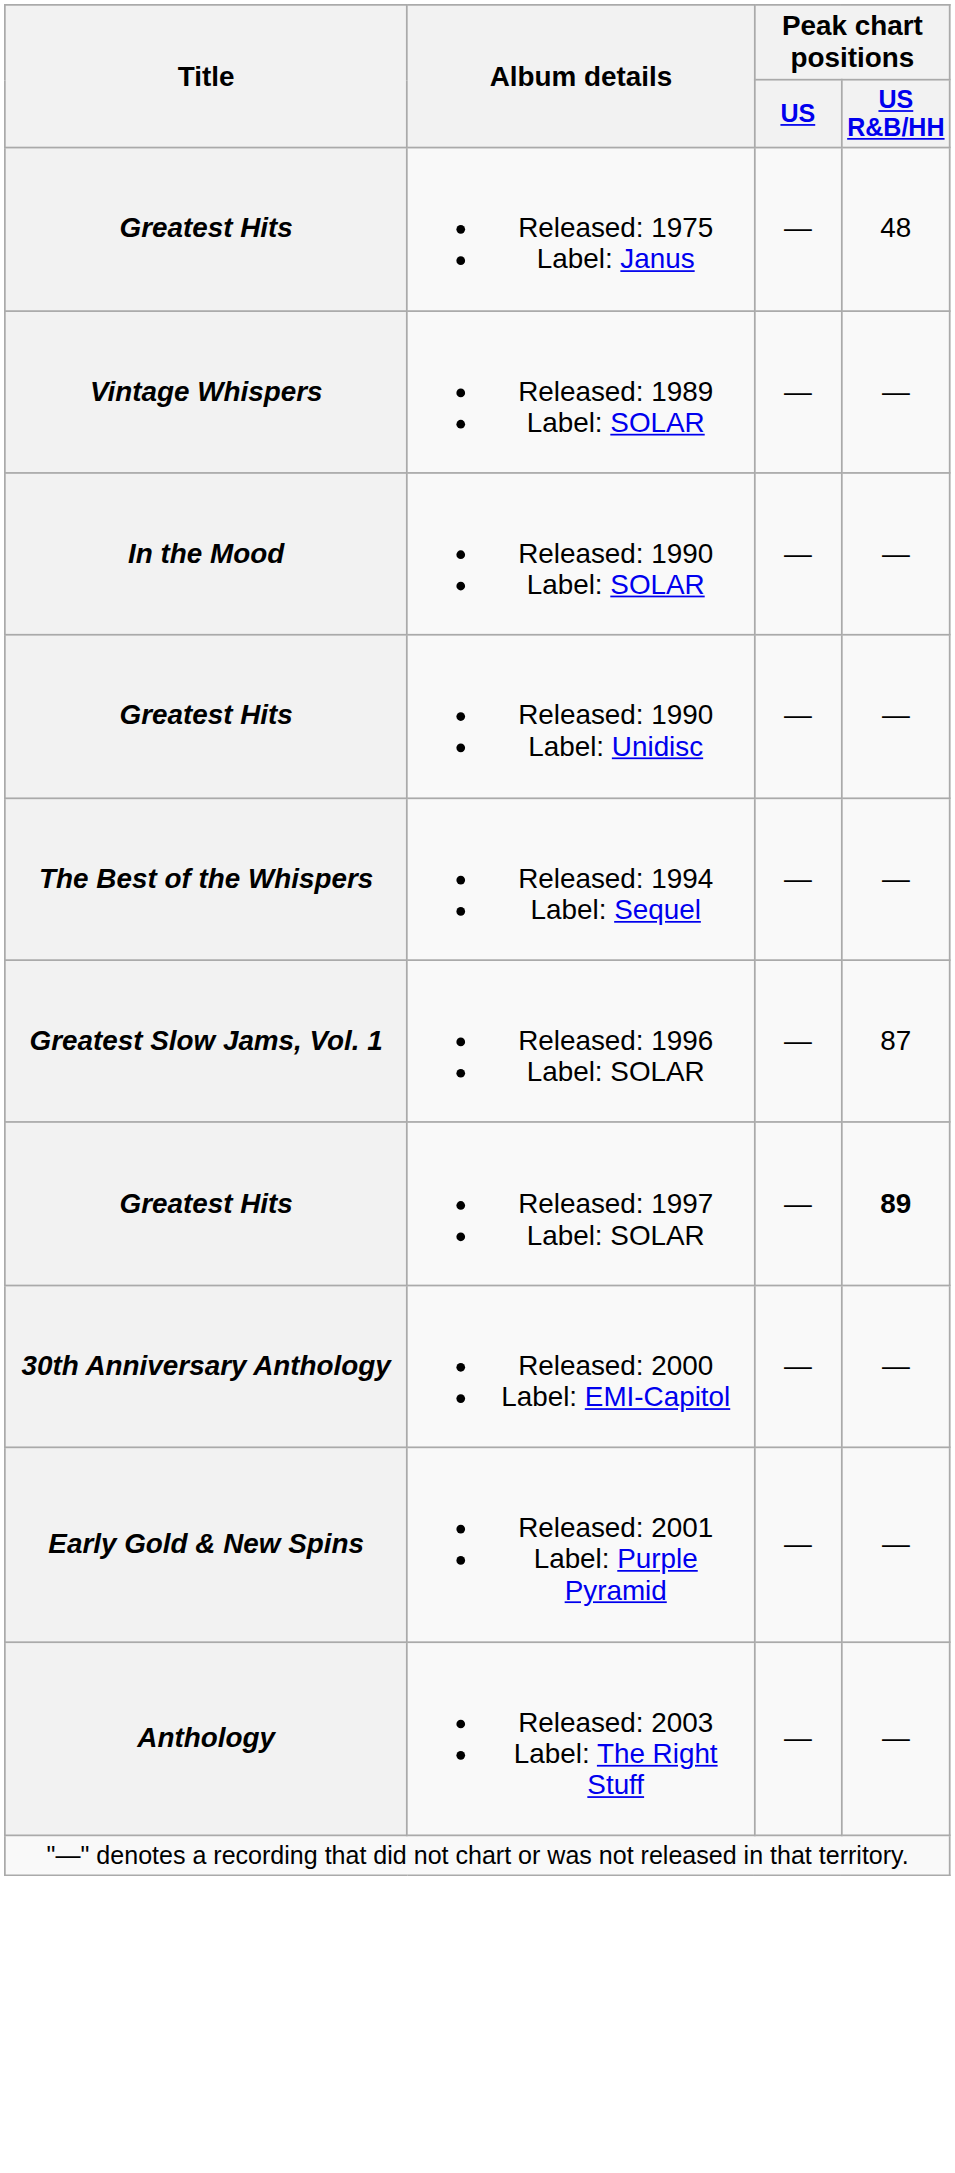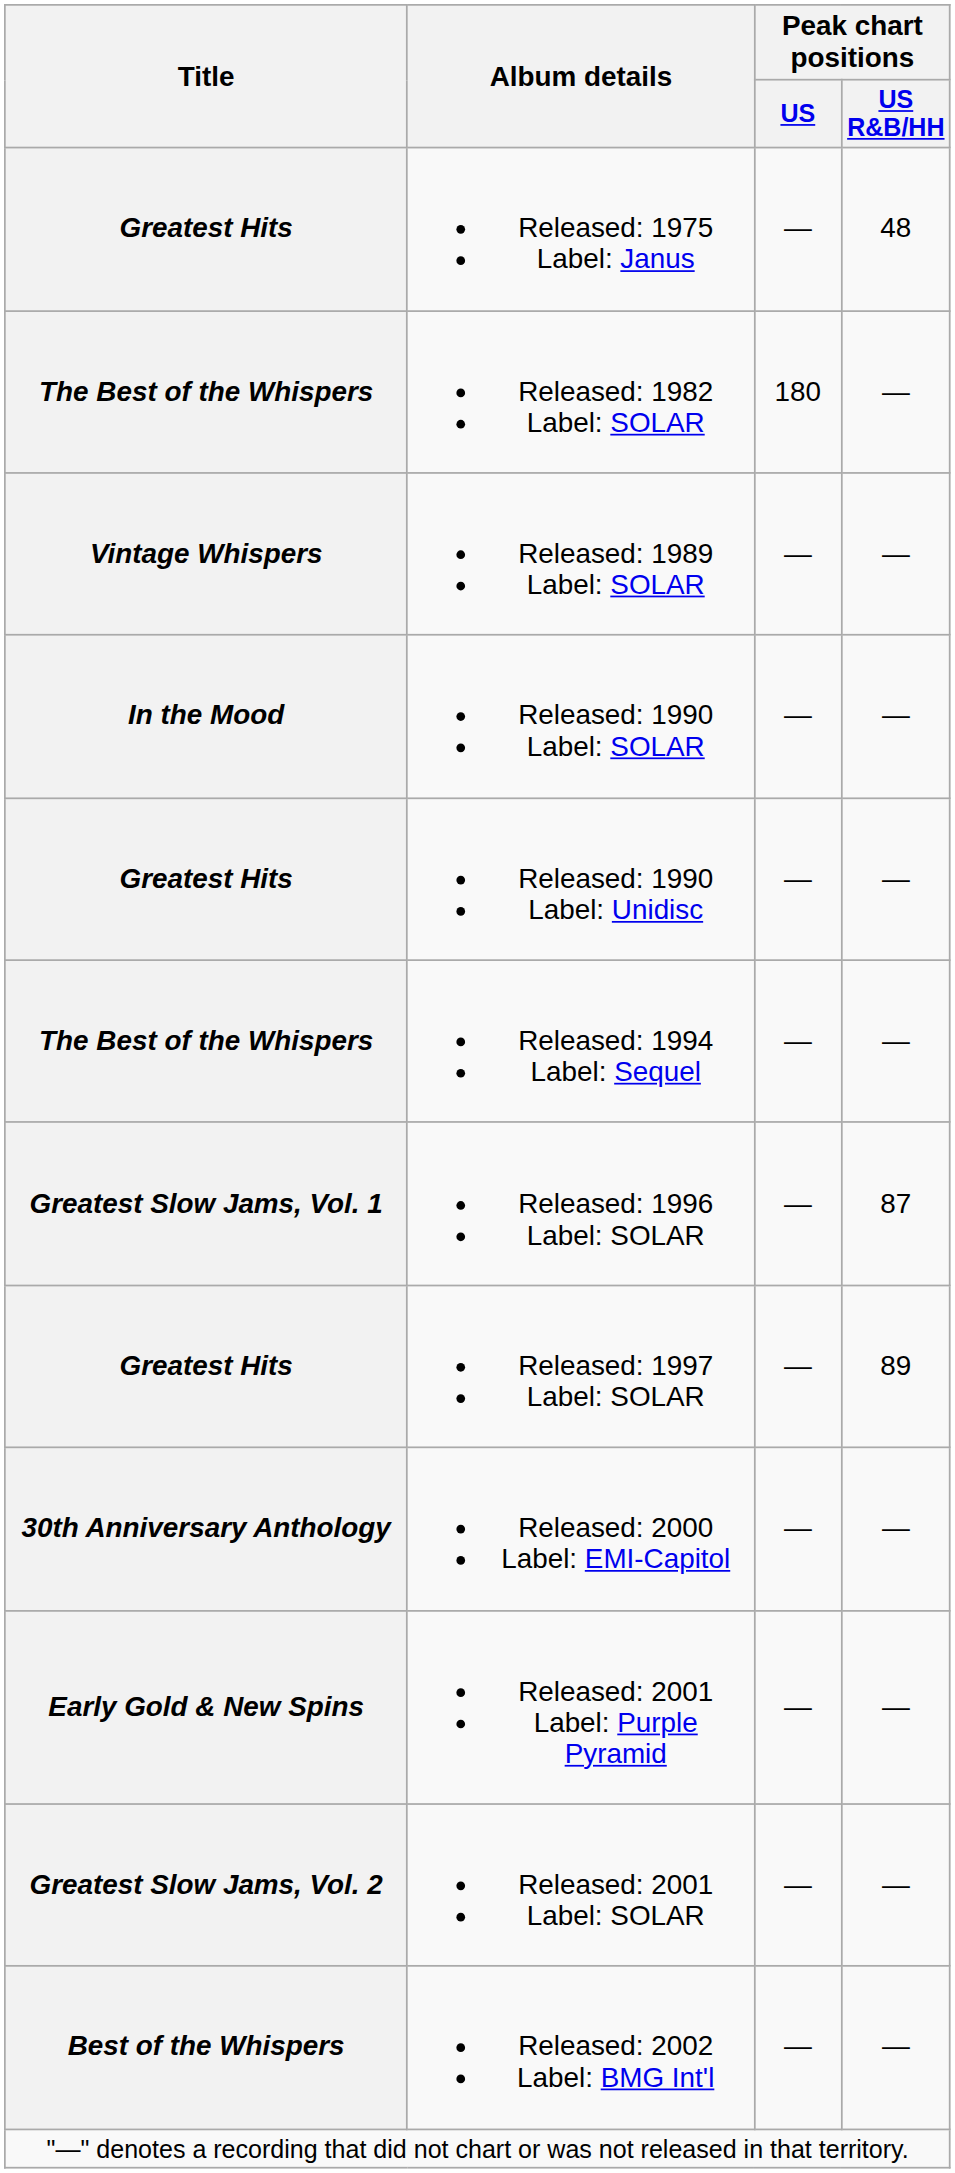+ row: The Best of the Whispers | Released: 1982 Label: SOLAR | 180 | —
Released: 1997 Label: SOLAR | Peak chart positions / US R&B/HH: bold -> normal
+ row: Greatest Slow Jams, Vol. 2 | Released: 2001 Label: SOLAR | — | —
+ row: Best of the Whispers | Released: 2002 Label: BMG Int'l | — | —
- row: Anthology | Released: 2003 Label: The Right Stuff | — | —
